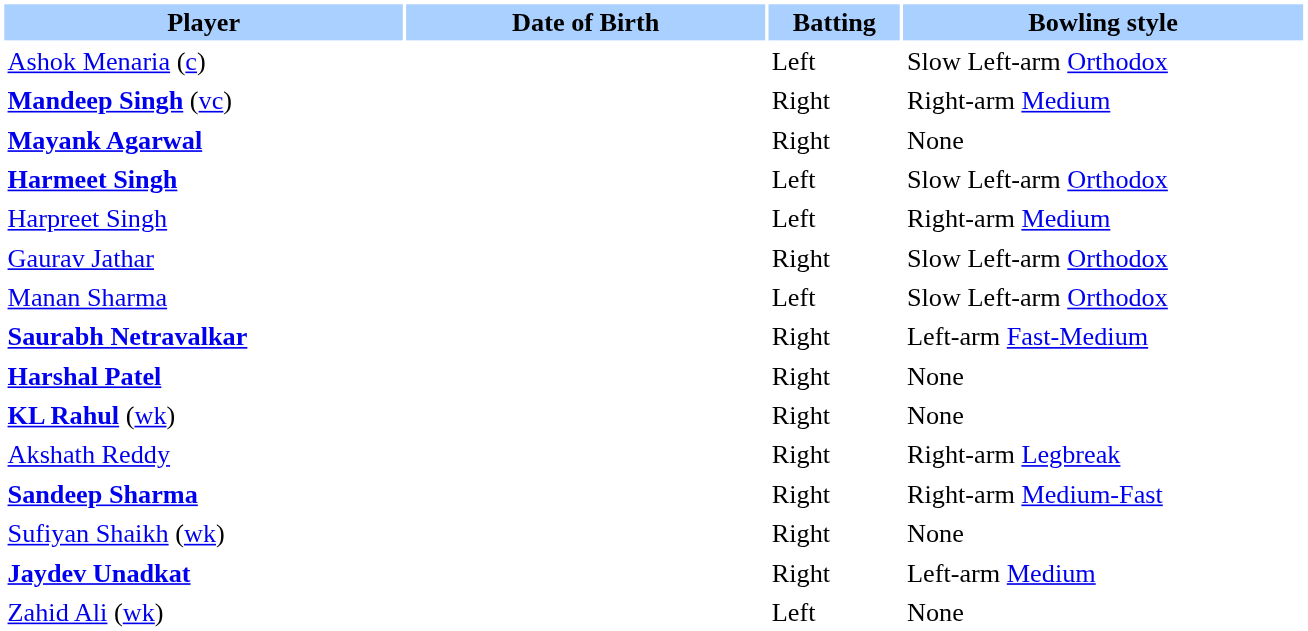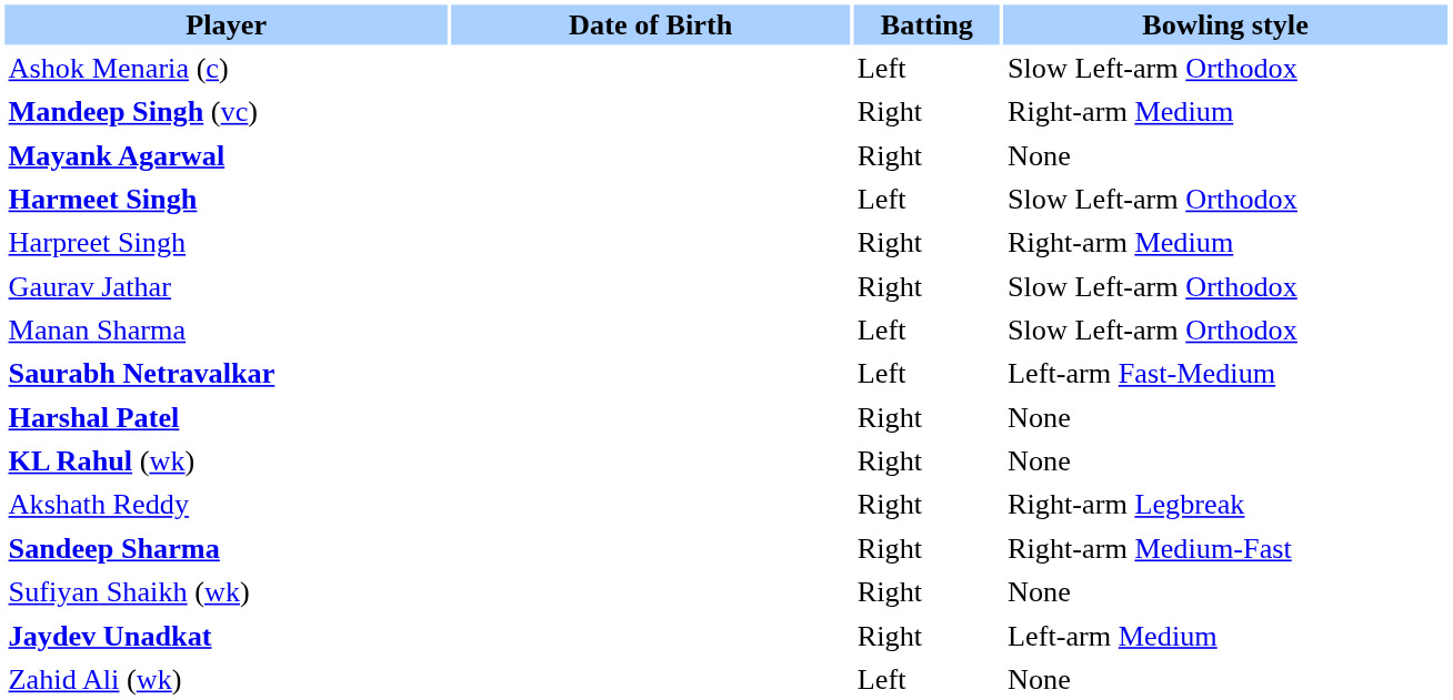Harpreet Singh | Batting: Left -> Right
Saurabh Netravalkar | Batting: Right -> Left
